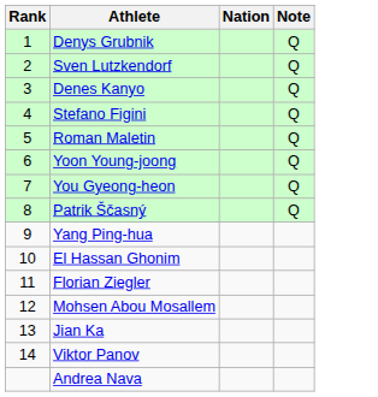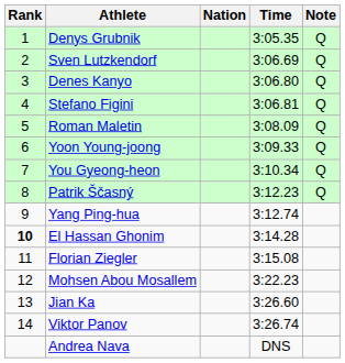+ column: Time | 3:05.35 | 3:06.69 | 3:06.80 | 3:06.81 | 3:08.09 | 3:09.33 | 3:10.34 | 3:12.23 | 3:12.74 | 3:14.28 | 3:15.08 | 3:22.23 | 3:26.60 | 3:26.74 | DNS
El Hassan Ghonim | Rank: normal -> bold
